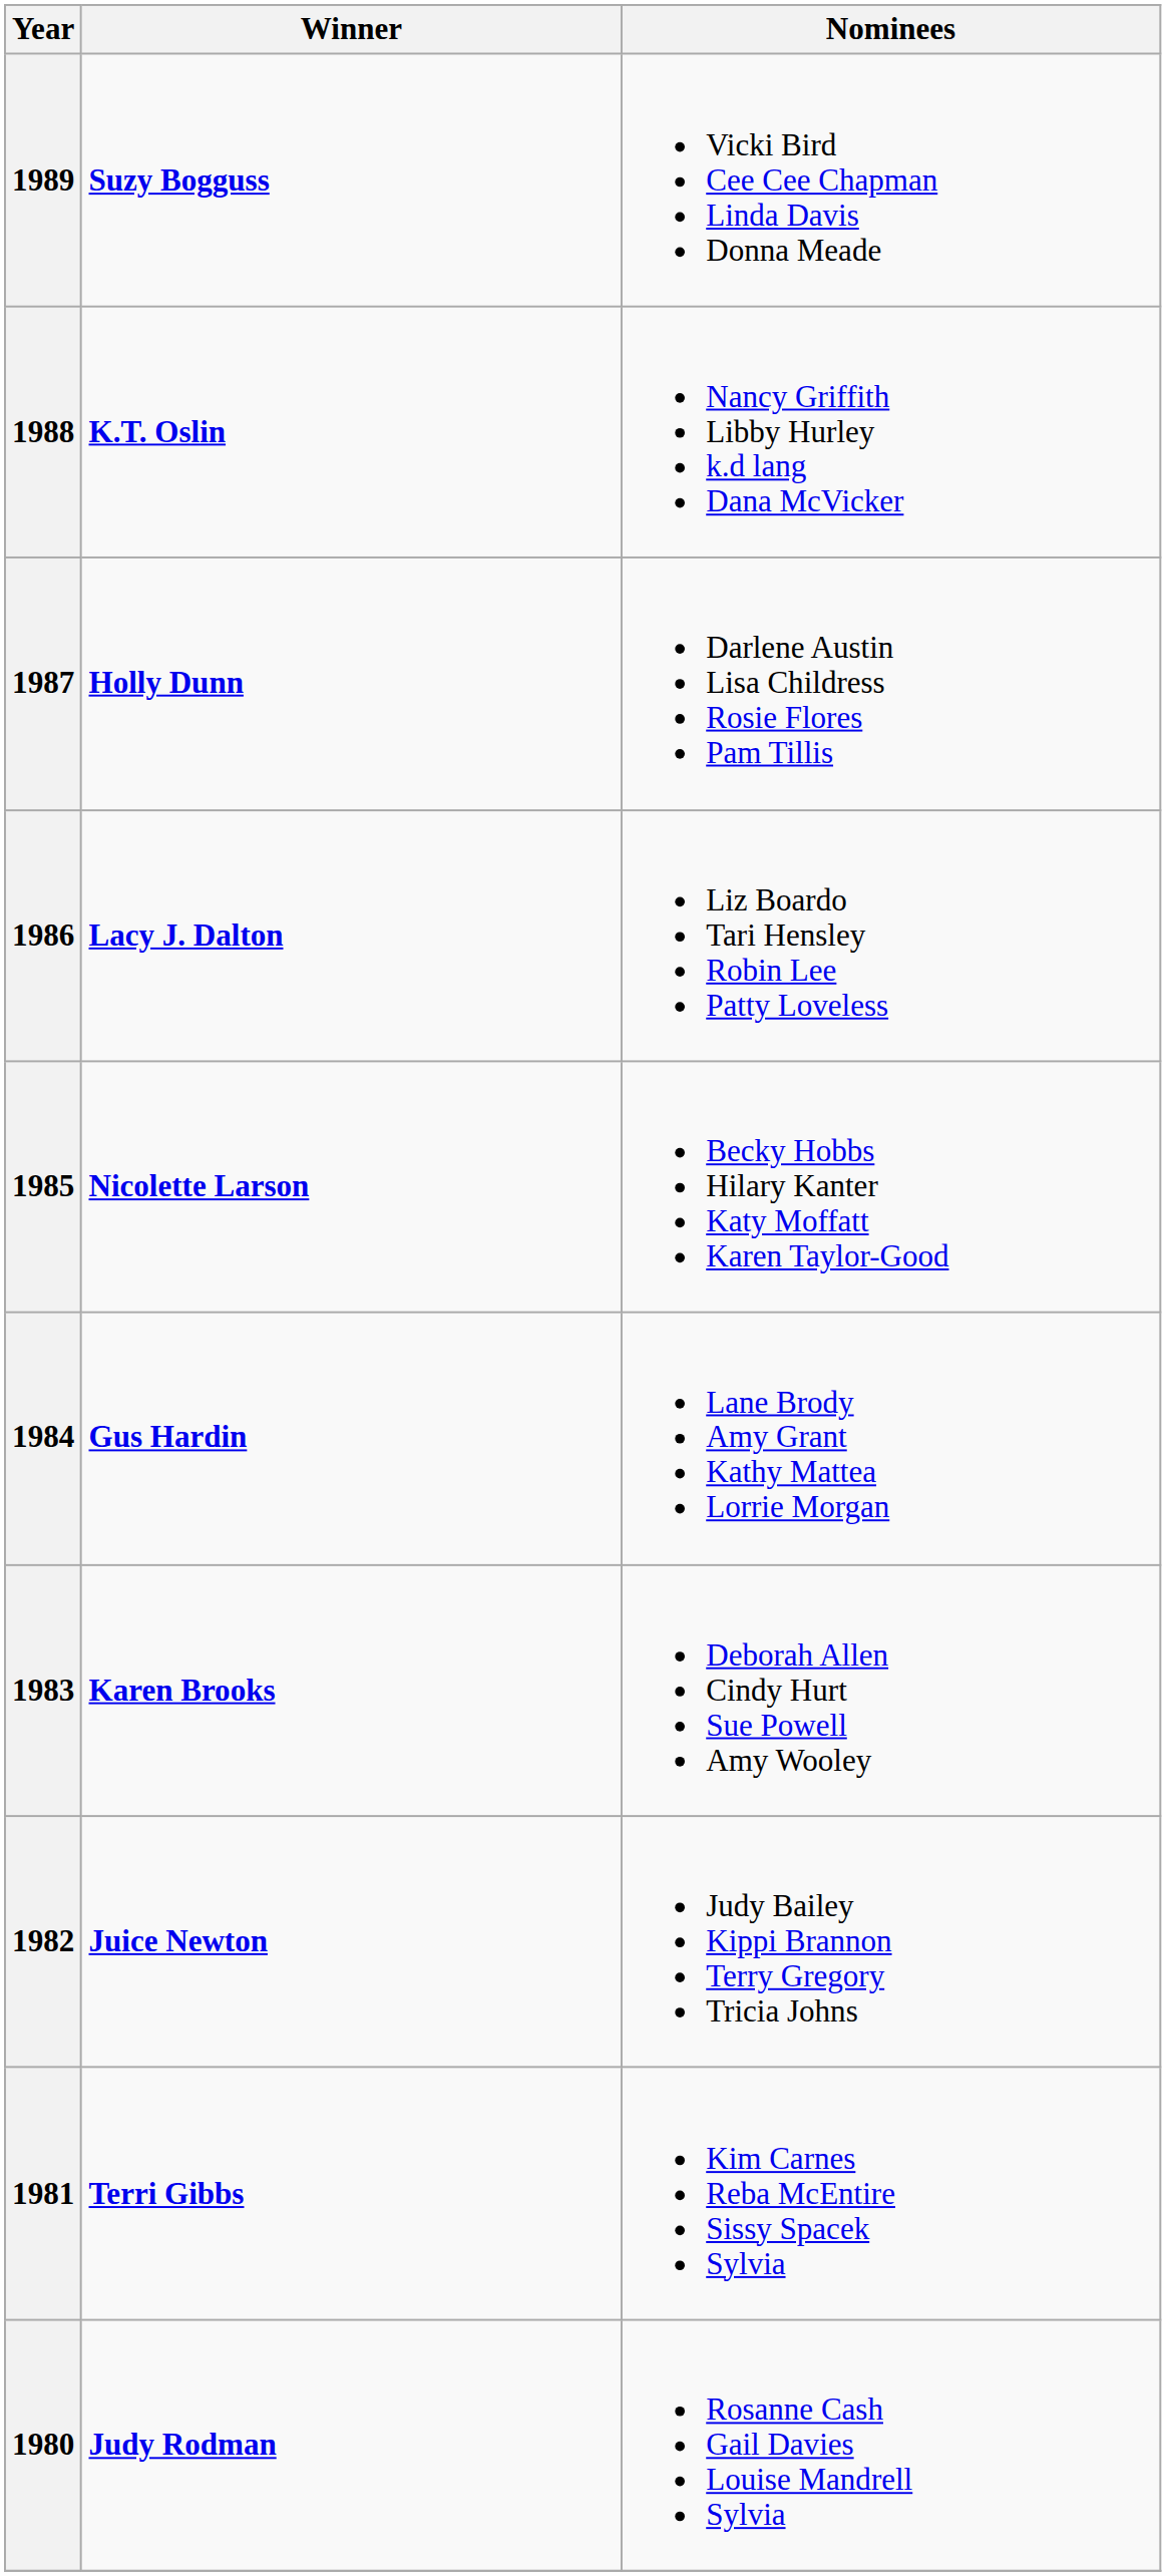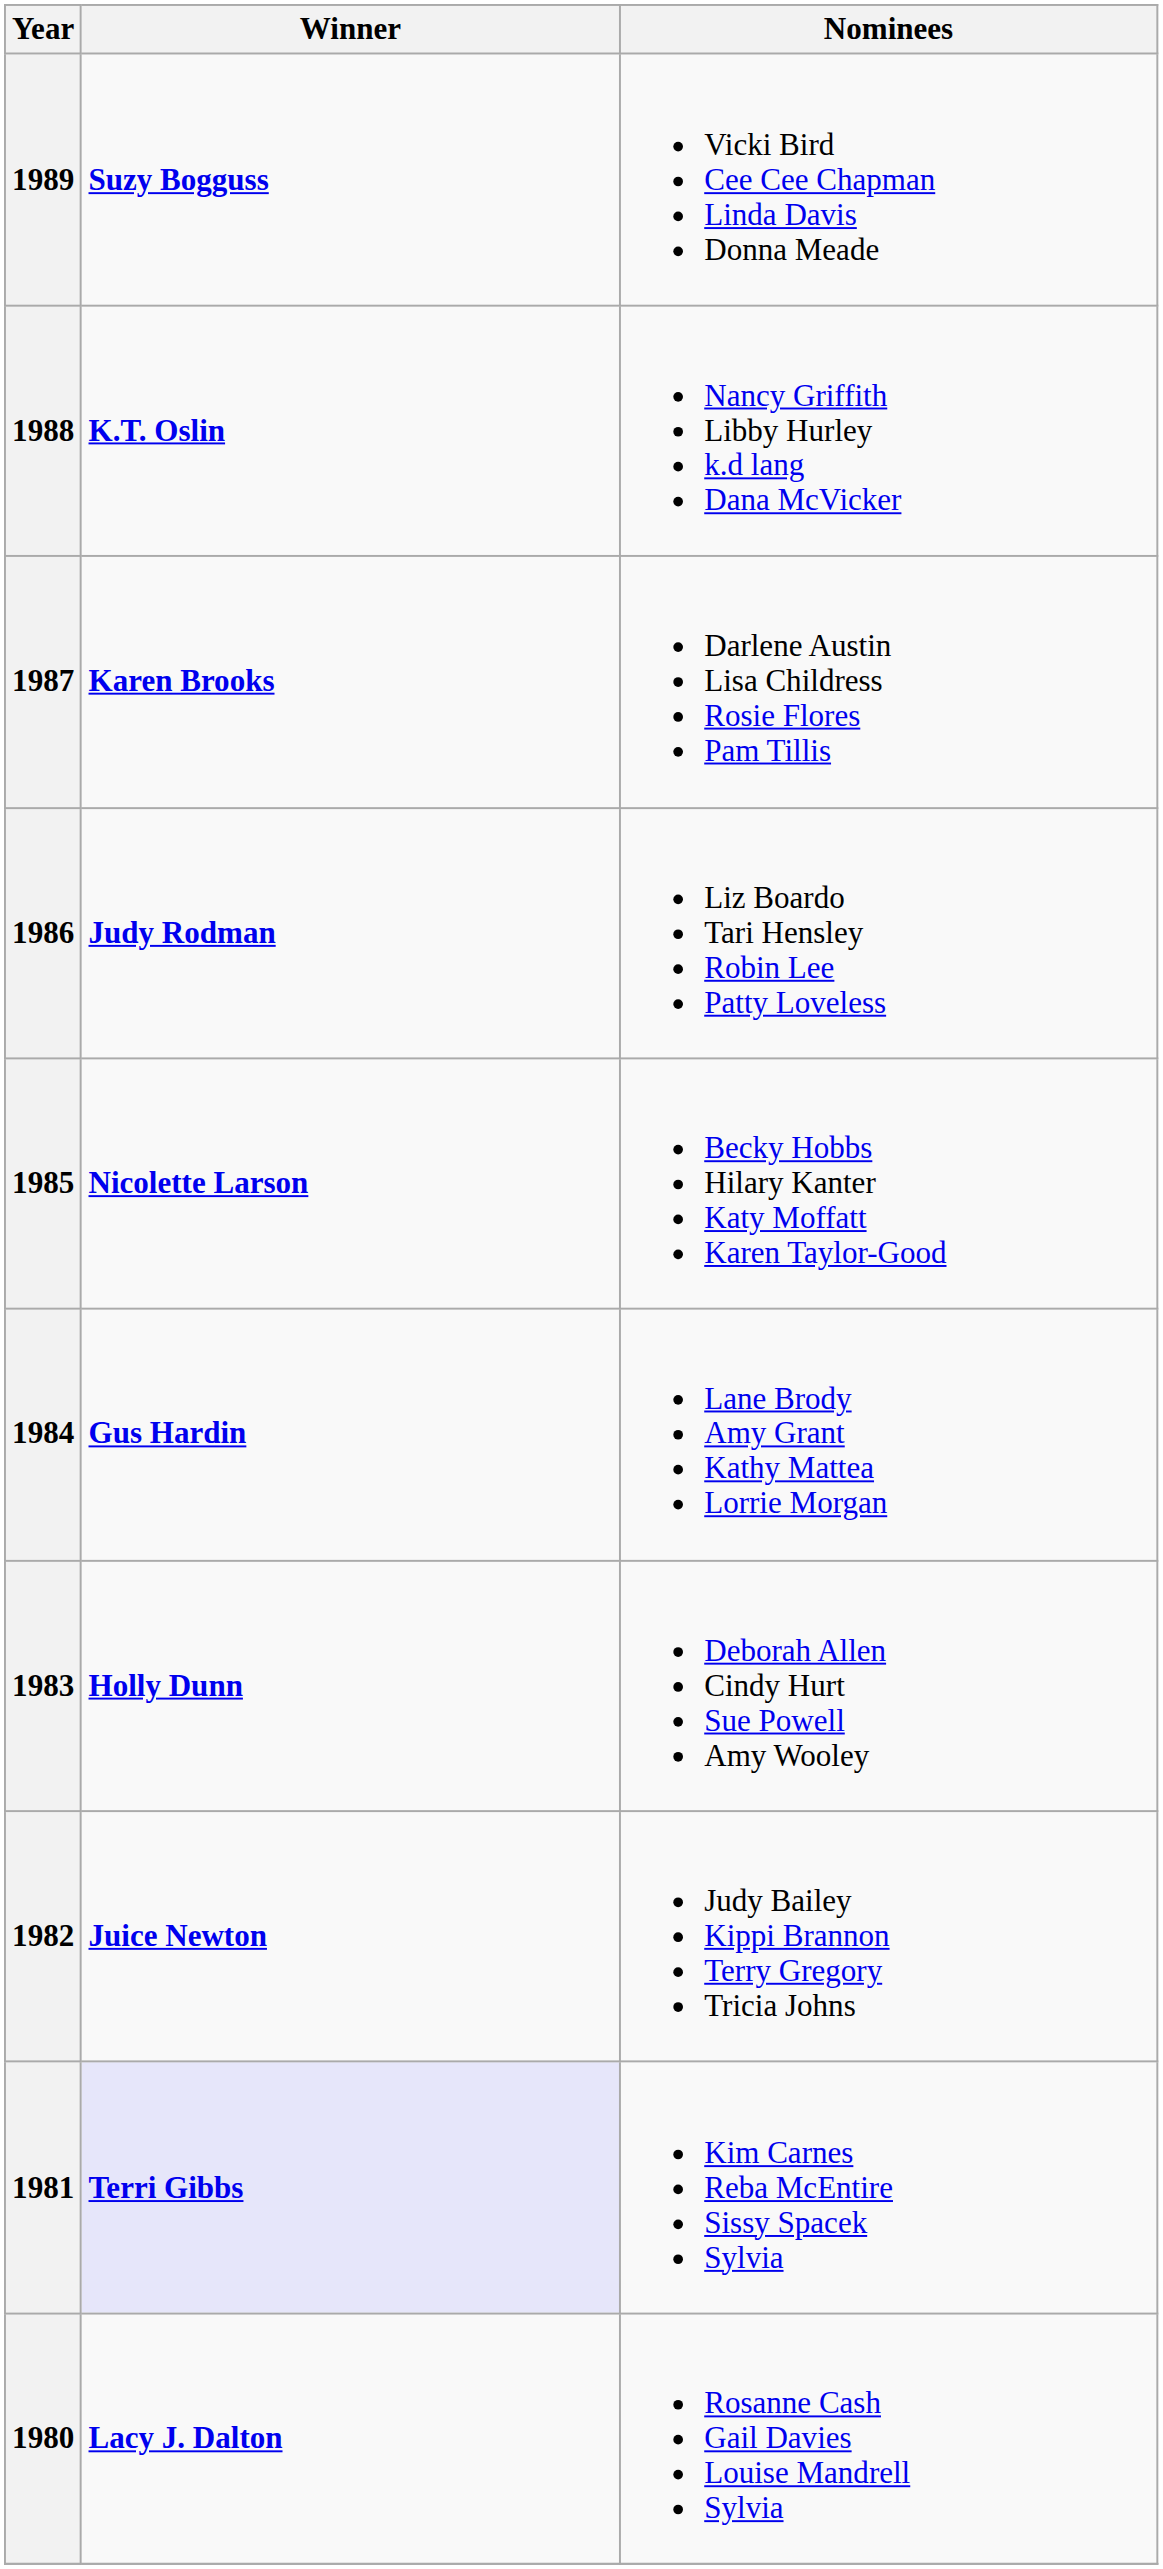1987 | Winner: Holly Dunn -> Karen Brooks
1986 | Winner: Lacy J. Dalton -> Judy Rodman
1983 | Winner: Karen Brooks -> Holly Dunn
1981 | Winner: no background -> lavender background
1980 | Winner: Judy Rodman -> Lacy J. Dalton
